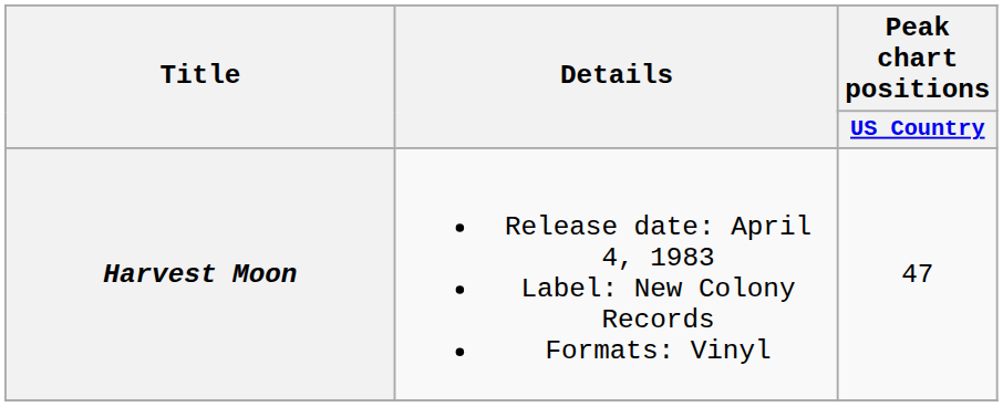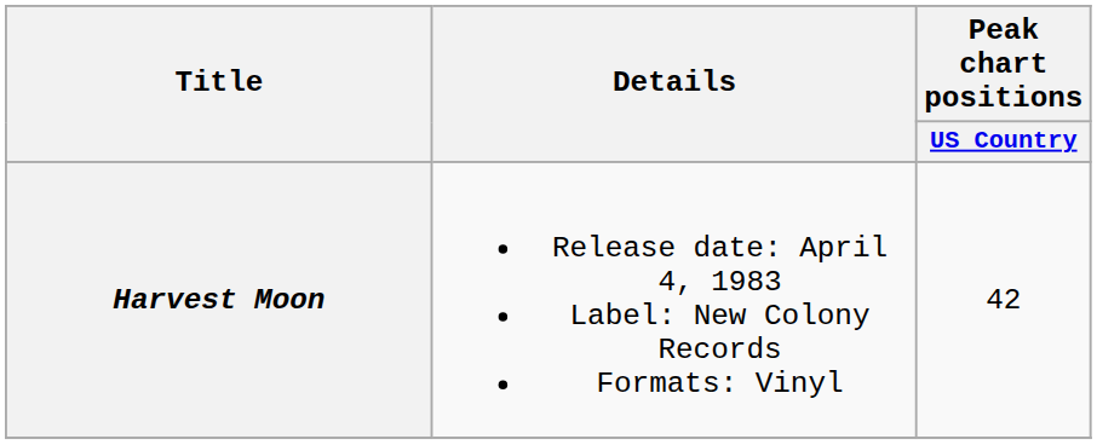Harvest Moon | Peak chart positions / US Country: 47 -> 42
